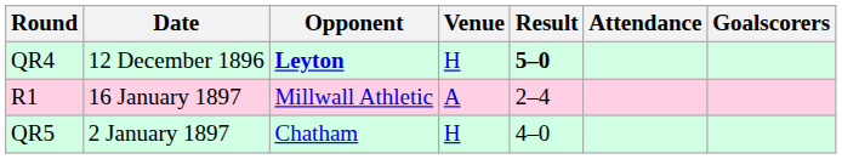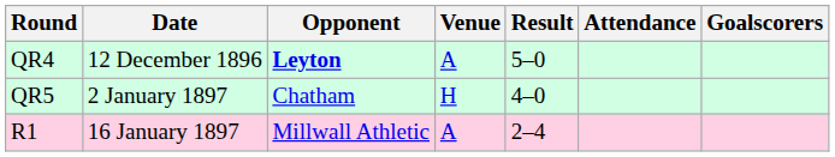QR4 | Venue: H -> A
QR4 | Result: bold -> normal
rows swapped: QR5 <-> R1
